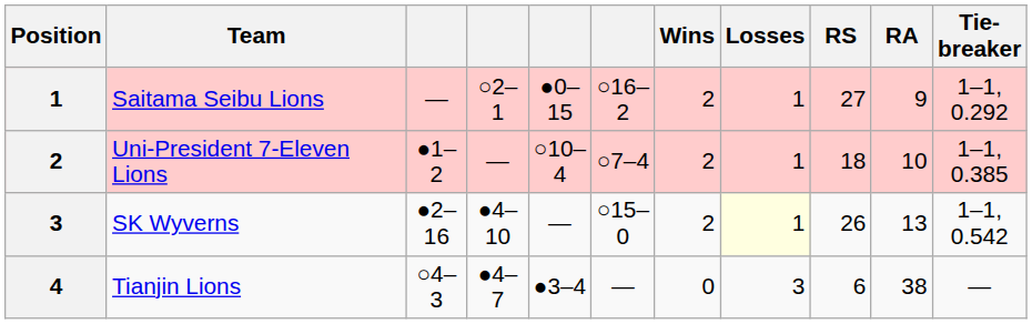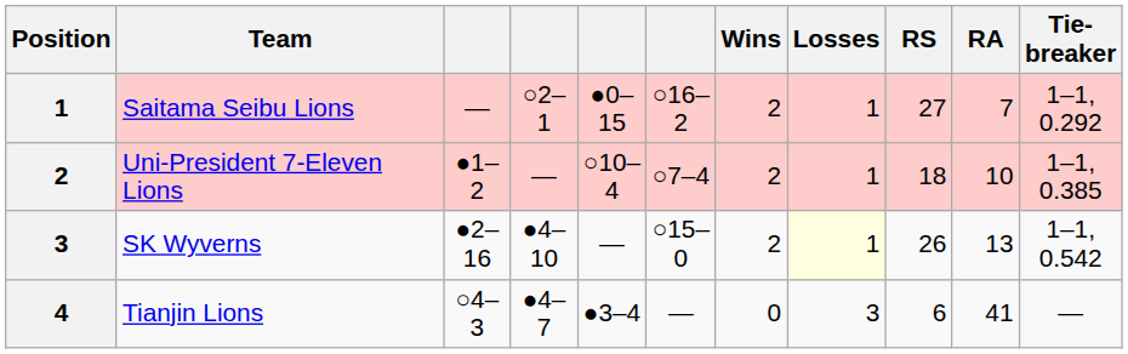Saitama Seibu Lions | RA: 9 -> 7
Tianjin Lions | RA: 38 -> 41
